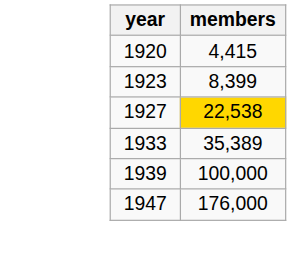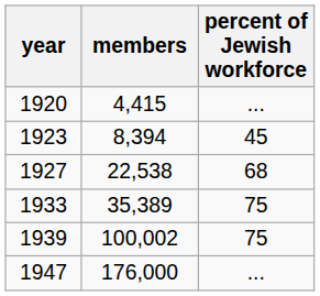+ column: percent of Jewish workforce | ... | 45 | 68 | 75 | 75 | ...
1923 | members: 8,399 -> 8,394
1927 | members: gold background -> no background
1939 | members: 100,000 -> 100,002
